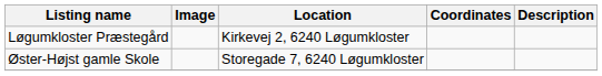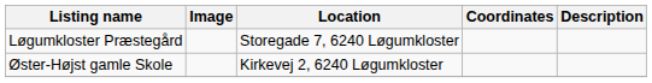Løgumkloster Præstegård | Location: Kirkevej 2, 6240 Løgumkloster -> Storegade 7, 6240 Løgumkloster
Øster-Højst gamle Skole | Location: Storegade 7, 6240 Løgumkloster -> Kirkevej 2, 6240 Løgumkloster
